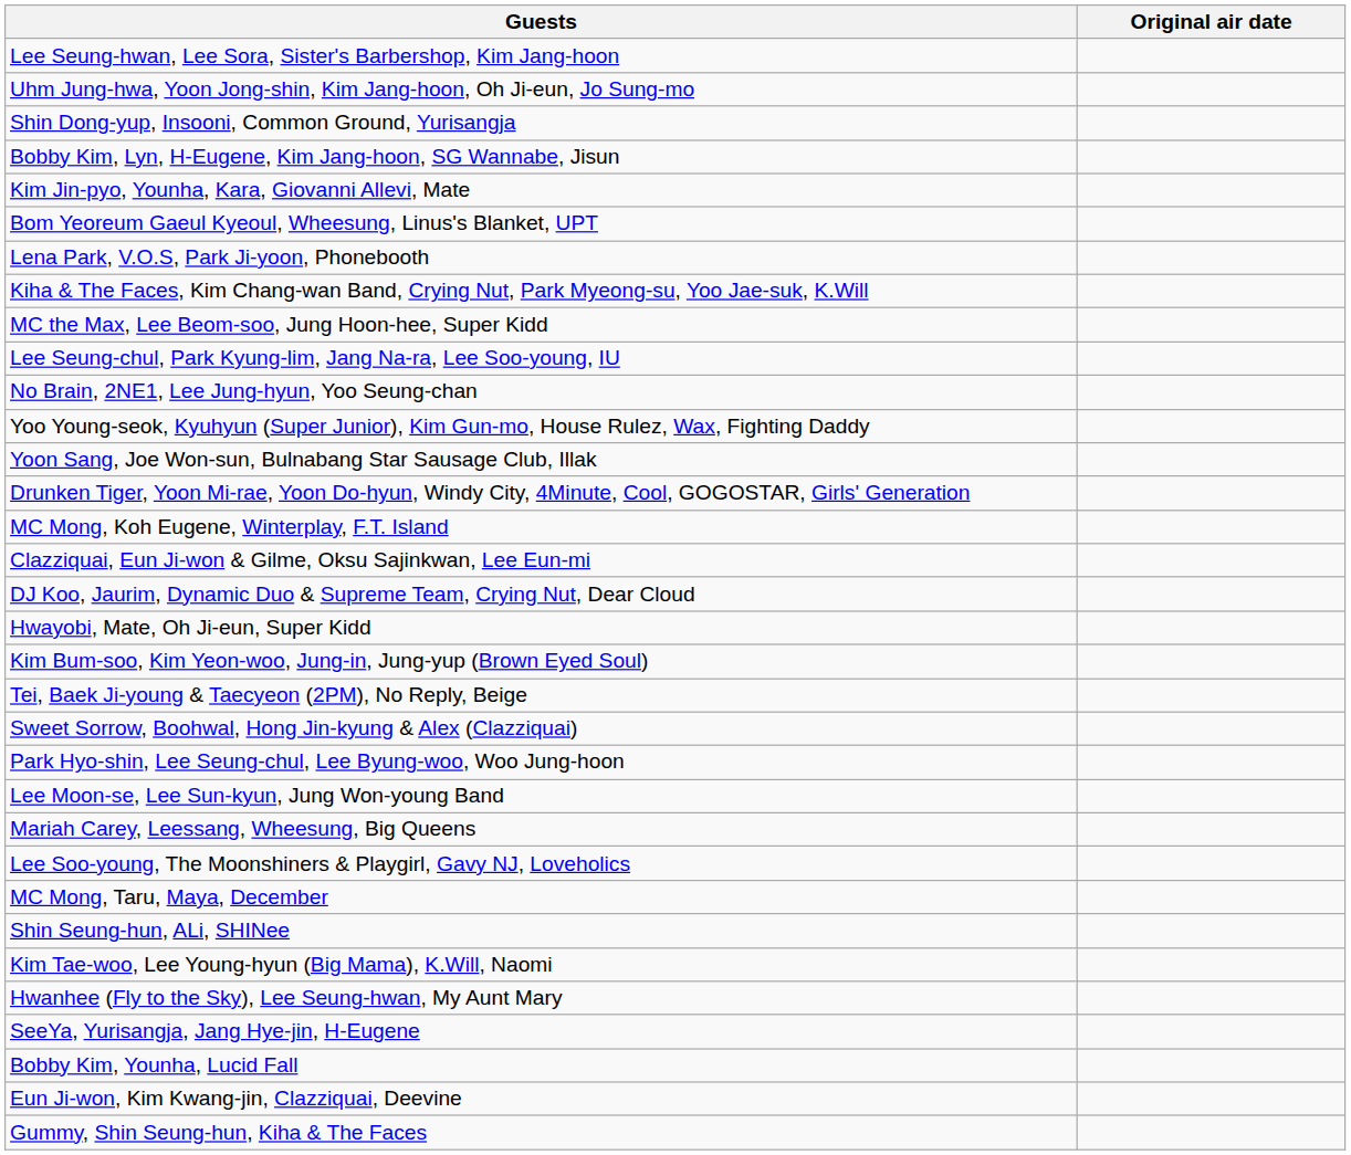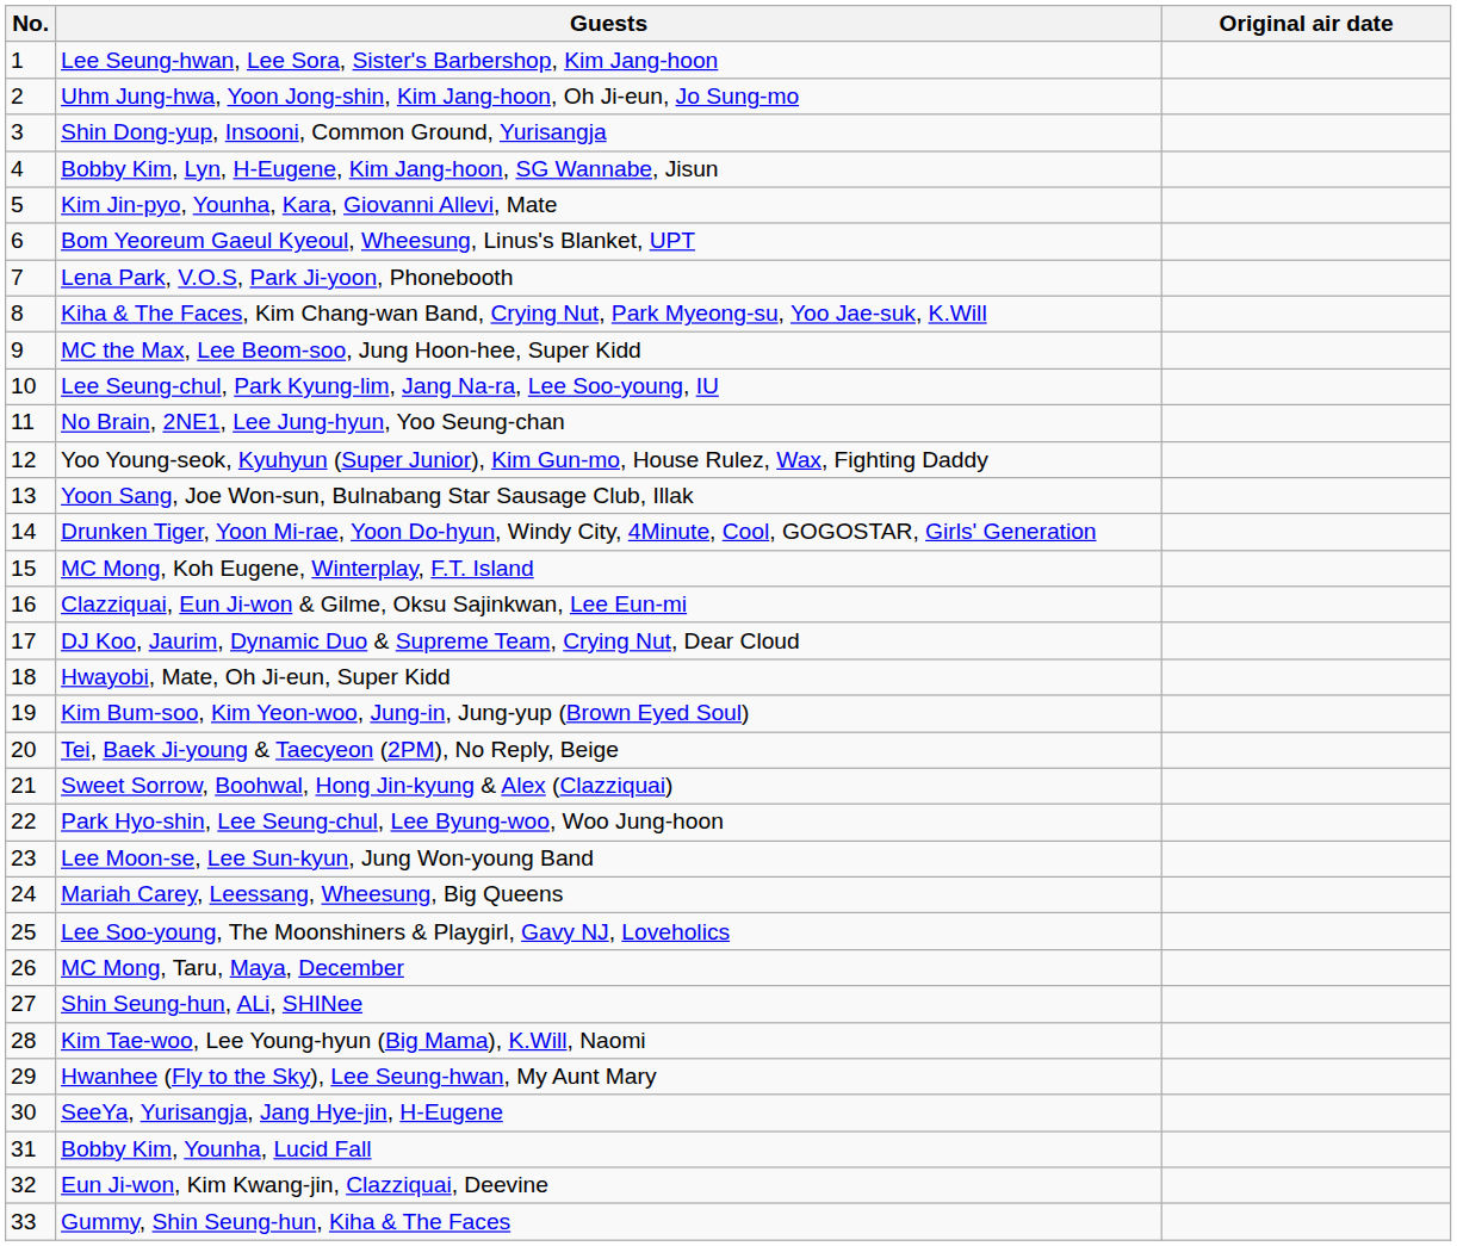+ column: No. | 1 | 2 | 3 | 4 | 5 | 6 | 7 | 8 | 9 | 10 | 11 | 12 | 13 | 14 | 15 | 16 | 17 | 18 | 19 | 20 | 21 | 22 | 23 | 24 | 25 | 26 | 27 | 28 | 29 | 30 | 31 | 32 | 33
